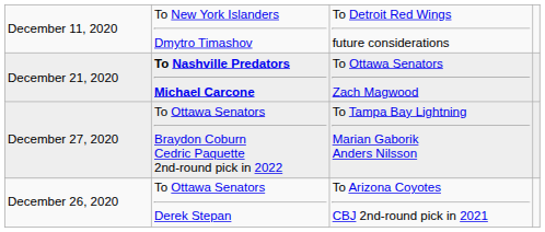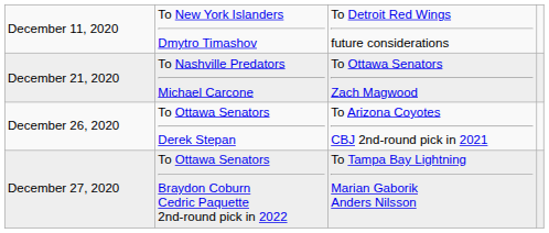December 21, 2020 | column 2: bold -> normal
rows swapped: December 26, 2020 <-> December 27, 2020
